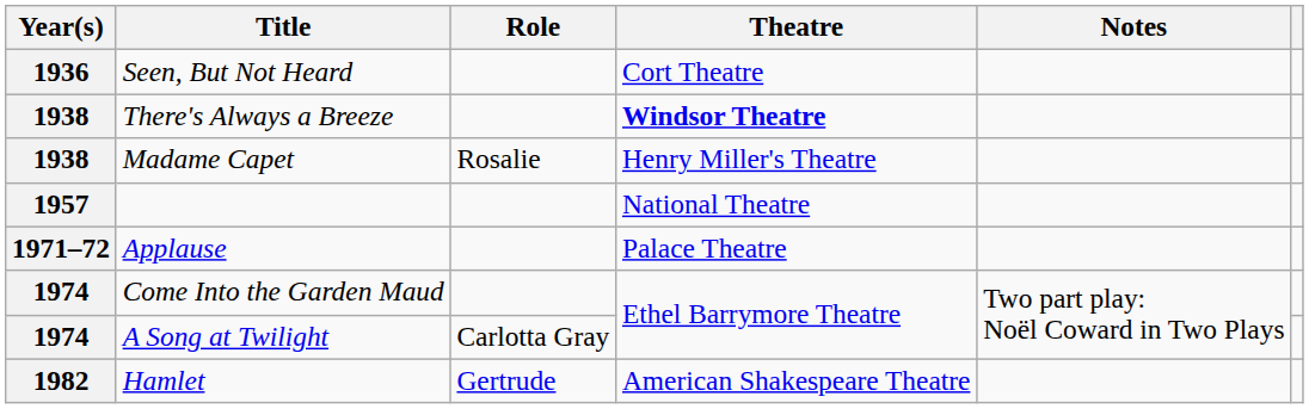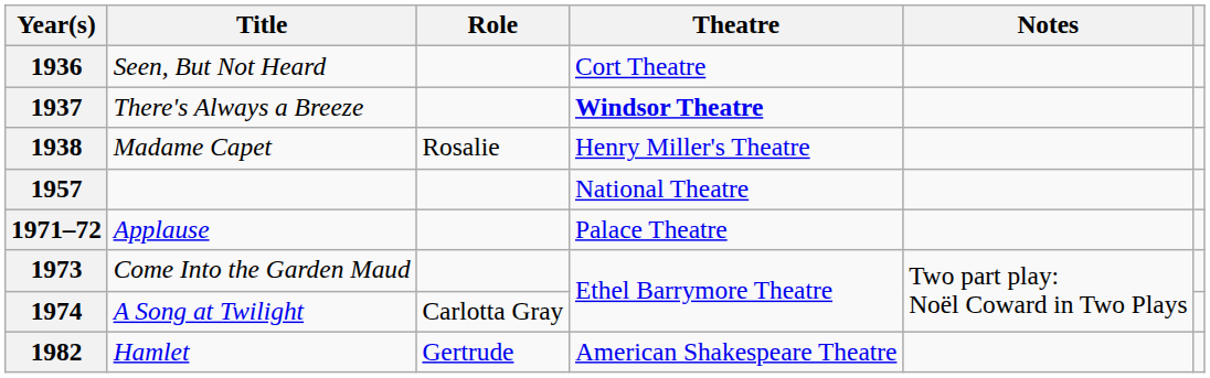There's Always a Breeze | Year(s): 1938 -> 1937
Come Into the Garden Maud | Year(s): 1974 -> 1973
